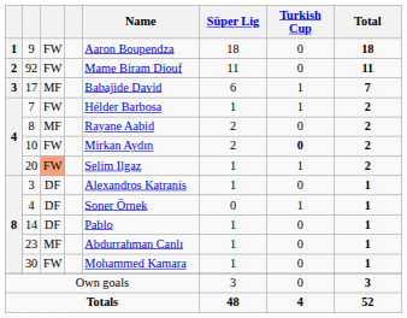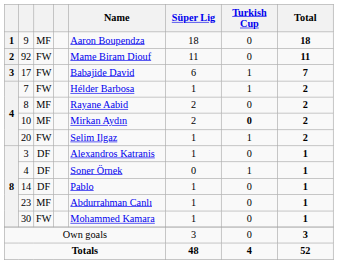9 | column 3: FW -> MF
17 | column 3: MF -> FW
10 | column 3: FW -> MF
20 | column 3: lightsalmon background -> no background
